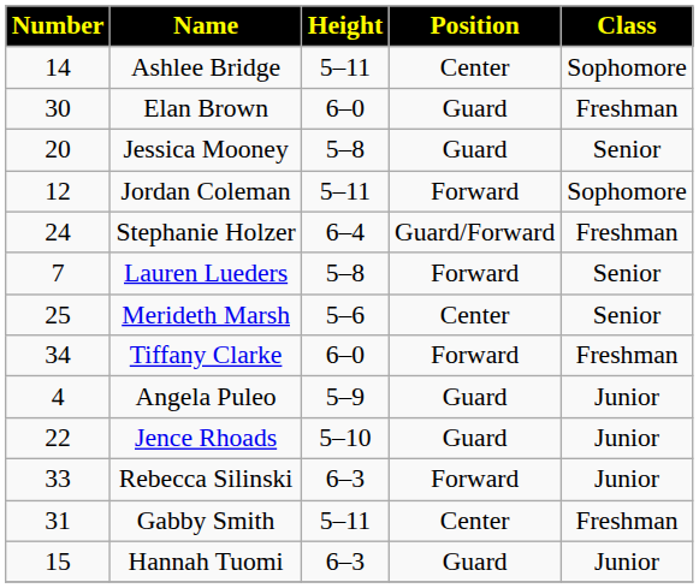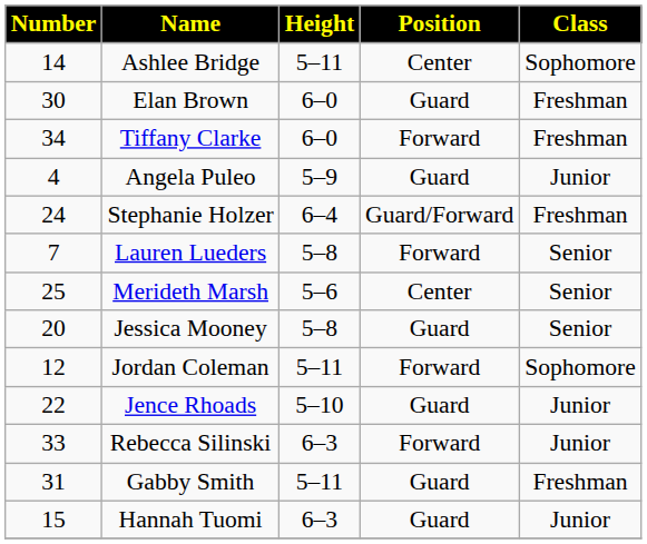rows swapped: Tiffany Clarke <-> Jessica Mooney
rows swapped: Jordan Coleman <-> Angela Puleo
Gabby Smith | Position: Center -> Guard
